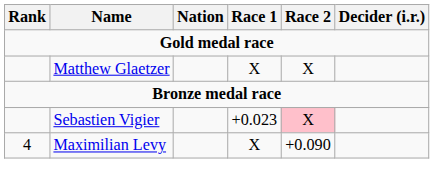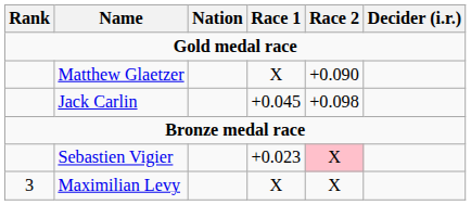Matthew Glaetzer | Race 2: X -> +0.090
+ row: Jack Carlin | +0.045 | +0.098
Maximilian Levy | Rank: 4 -> 3
Maximilian Levy | Race 2: +0.090 -> X
